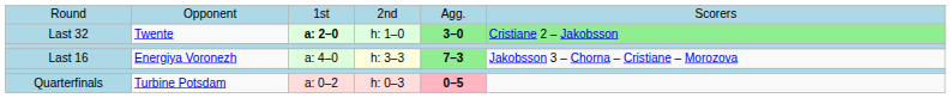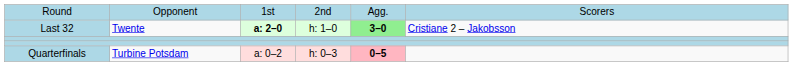Last 32 | column 6: lightgreen background -> no background
- row: Last 16 | Energiya Voronezh | a: 4–0 | h: 3–3 | 7–3 | Jakobsson 3 – Chorna – Cristiane – Morozova
